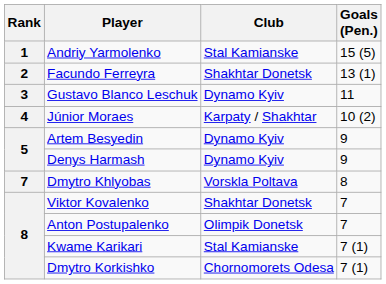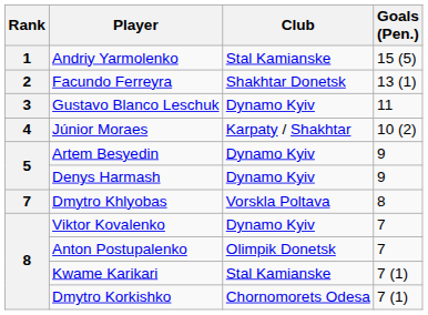Viktor Kovalenko | Club: Shakhtar Donetsk -> Dynamo Kyiv
